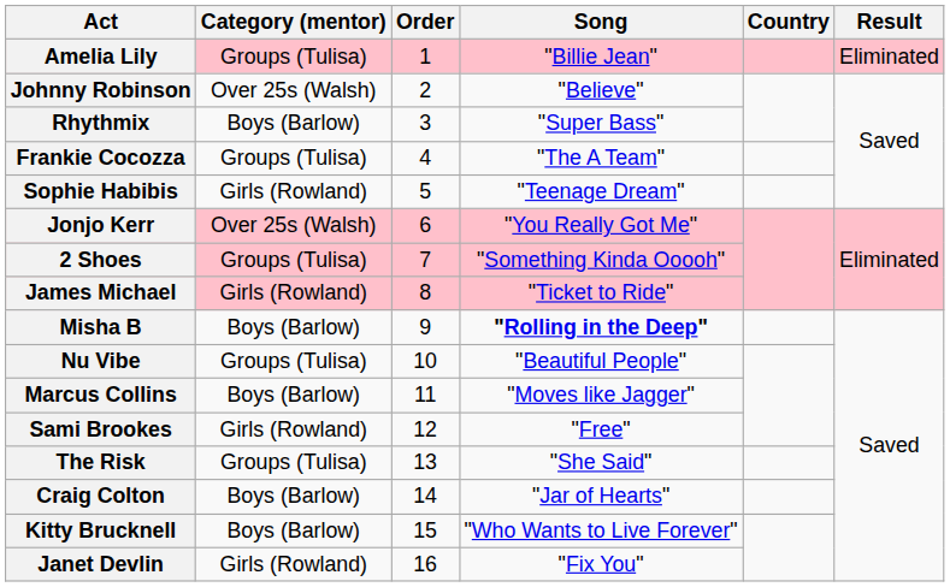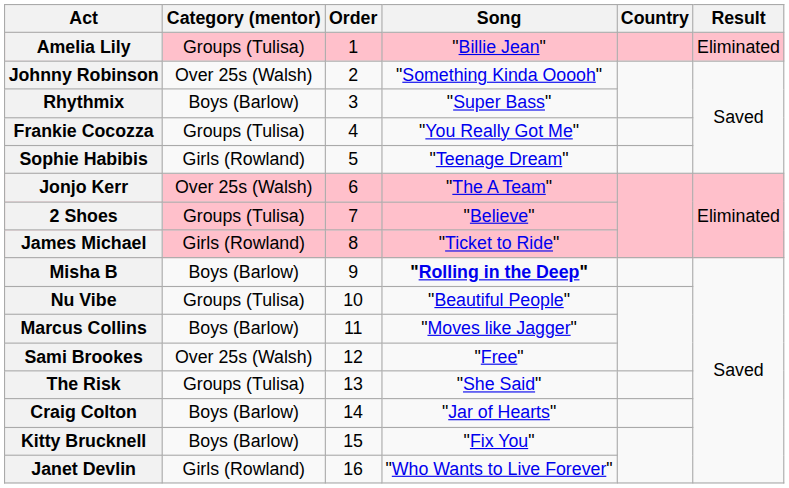Johnny Robinson | Song: "Believe" -> "Something Kinda Ooooh"
Frankie Cocozza | Song: "The A Team" -> "You Really Got Me"
Jonjo Kerr | Song: "You Really Got Me" -> "The A Team"
2 Shoes | Song: "Something Kinda Ooooh" -> "Believe"
Sami Brookes | Category (mentor): Girls (Rowland) -> Over 25s (Walsh)
Kitty Brucknell | Song: "Who Wants to Live Forever" -> "Fix You"
Janet Devlin | Song: "Fix You" -> "Who Wants to Live Forever"
